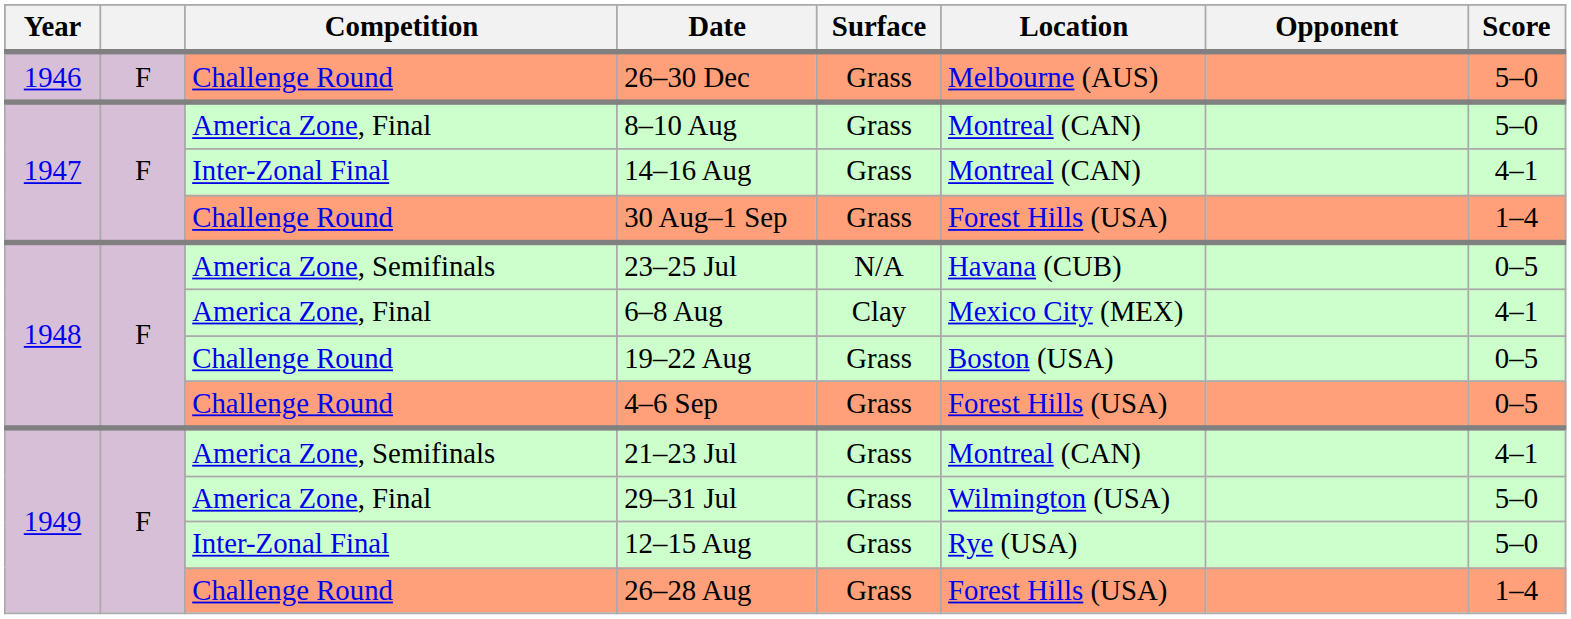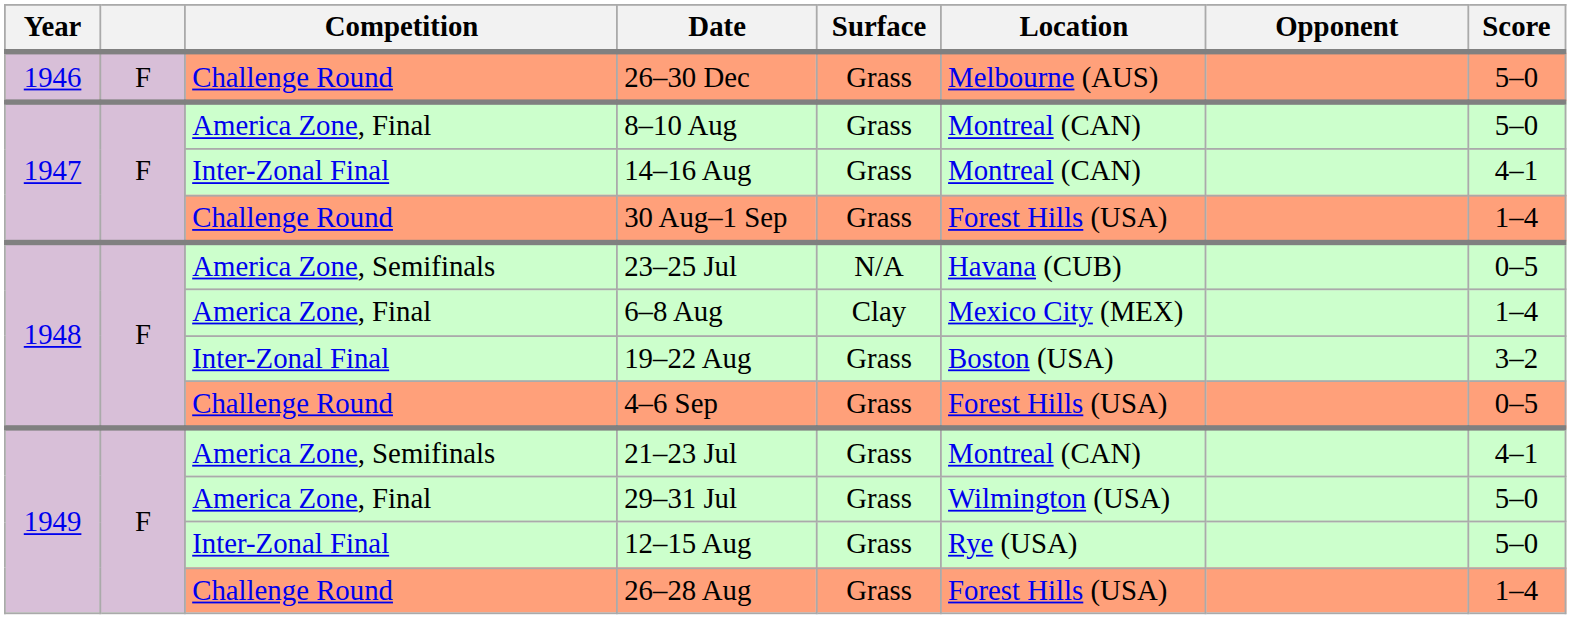6–8 Aug | Score: 4–1 -> 1–4
19–22 Aug | Competition: Challenge Round -> Inter-Zonal Final
19–22 Aug | Score: 0–5 -> 3–2
